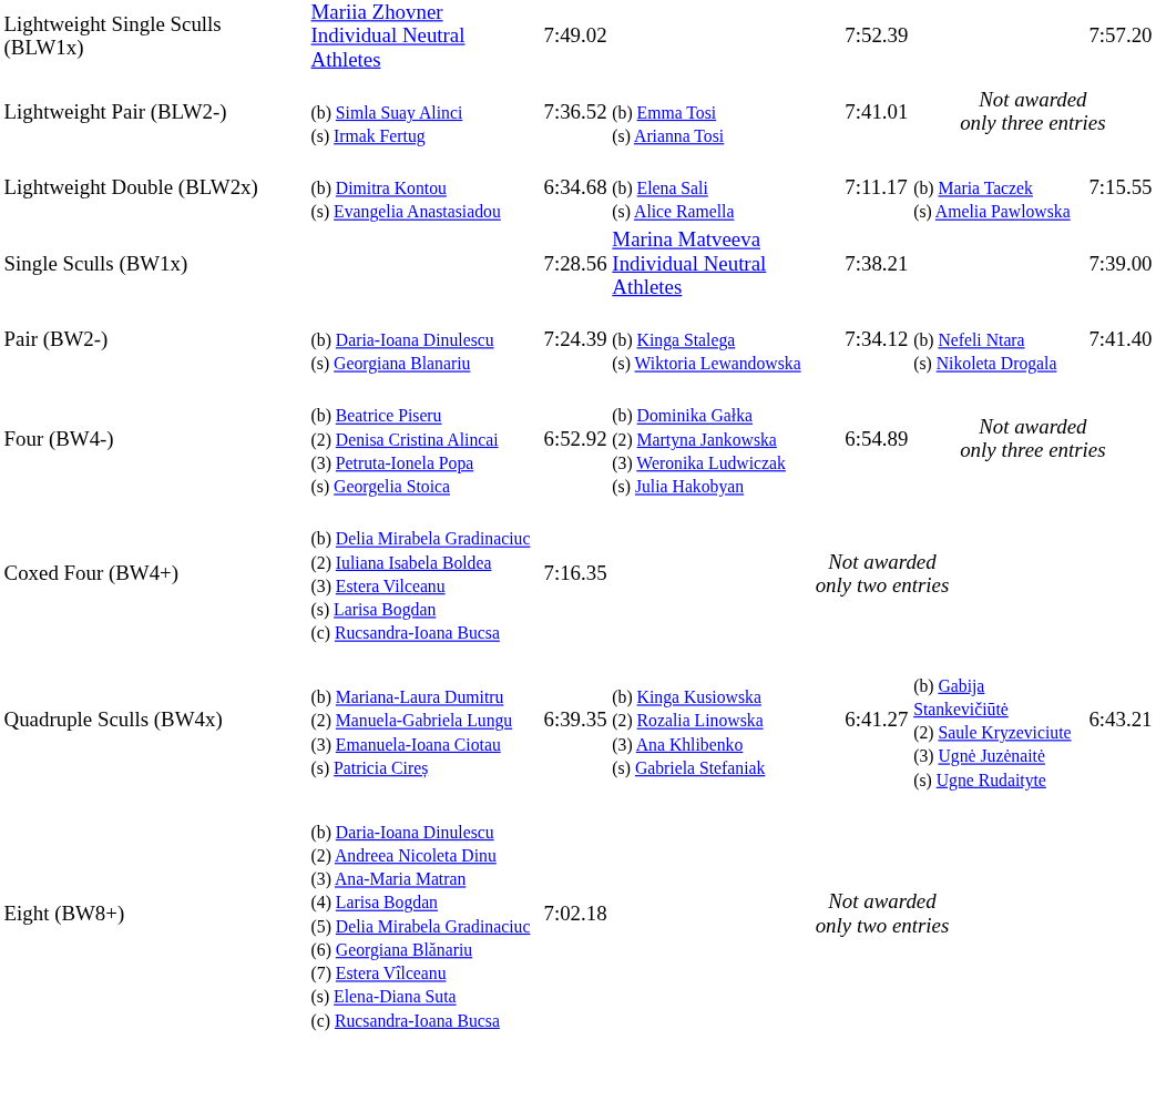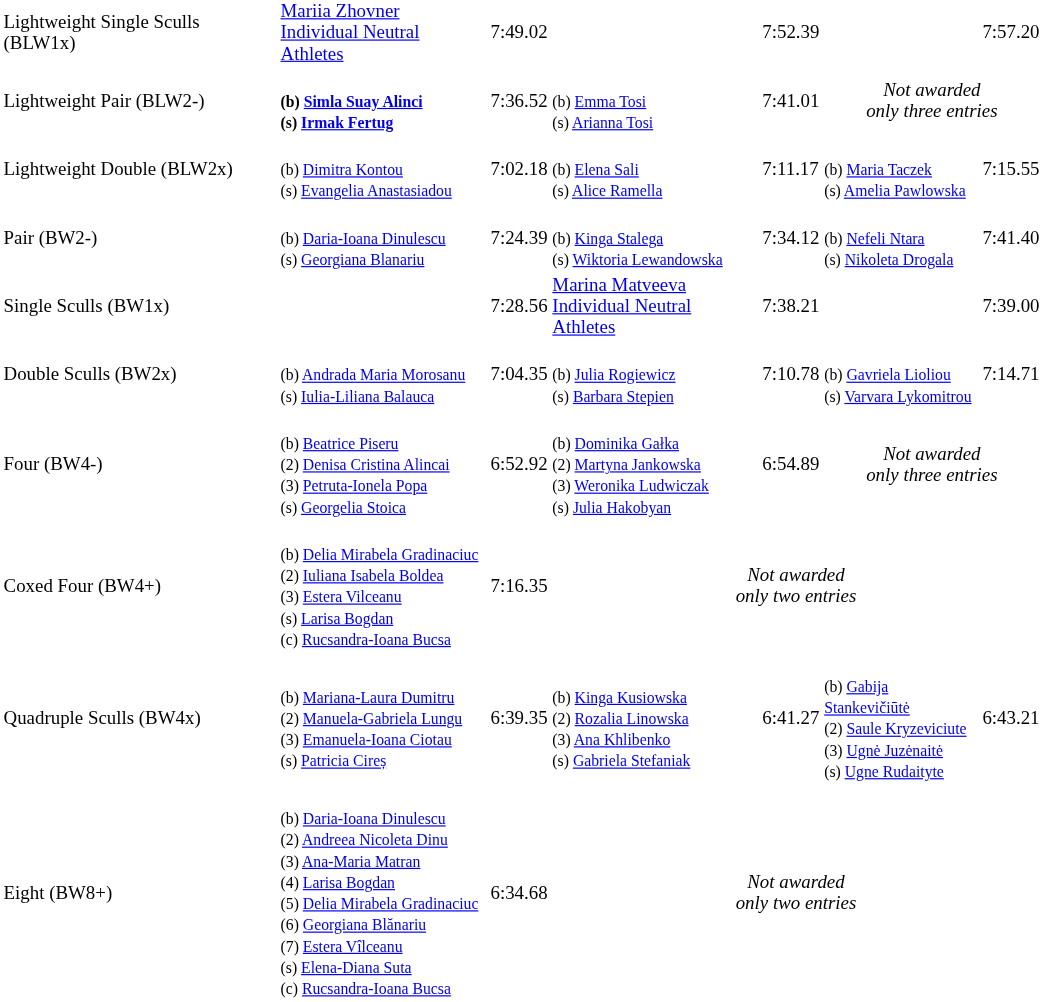Lightweight Pair (BLW2-) | column 2: normal -> bold
Lightweight Double (BLW2x) | column 3: 6:34.68 -> 7:02.18
rows swapped: Single Sculls (BW1x) <-> Pair (BW2-)
+ row: Double Sculls (BW2x) | (b) Andrada Maria Morosanu (s) Iulia-Liliana Balauca | 7:04.35 | (b) Julia Rogiewicz (s) Barbara Stepien | 7:10.78 | (b) Gavriela Lioliou (s) Varvara Lykomitrou | 7:14.71
Eight (BW8+) | column 3: 7:02.18 -> 6:34.68
